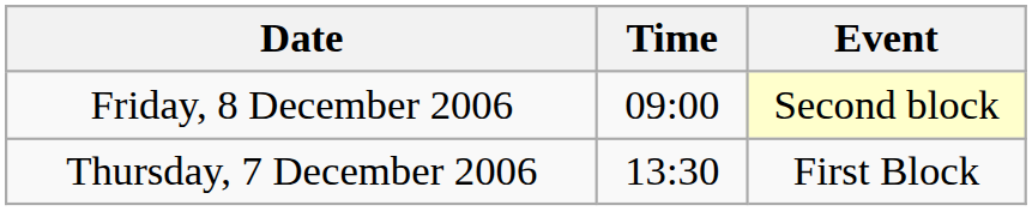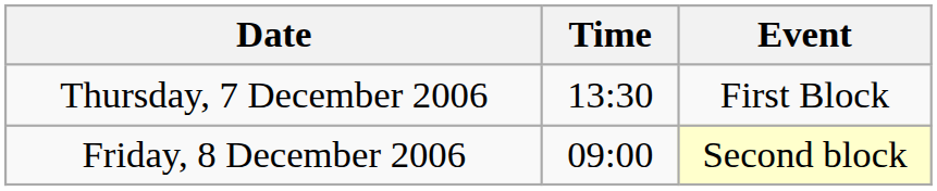rows swapped: Thursday, 7 December 2006 <-> Friday, 8 December 2006
